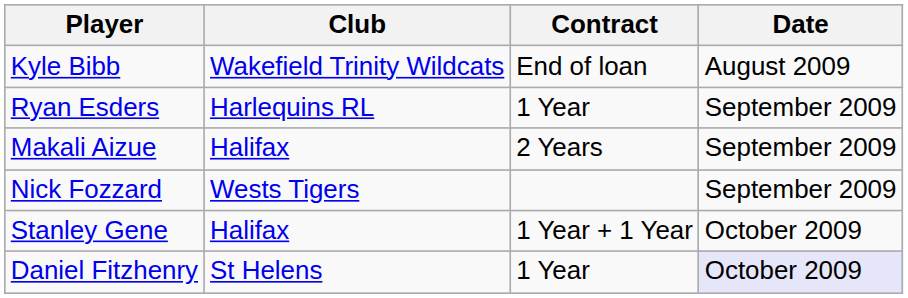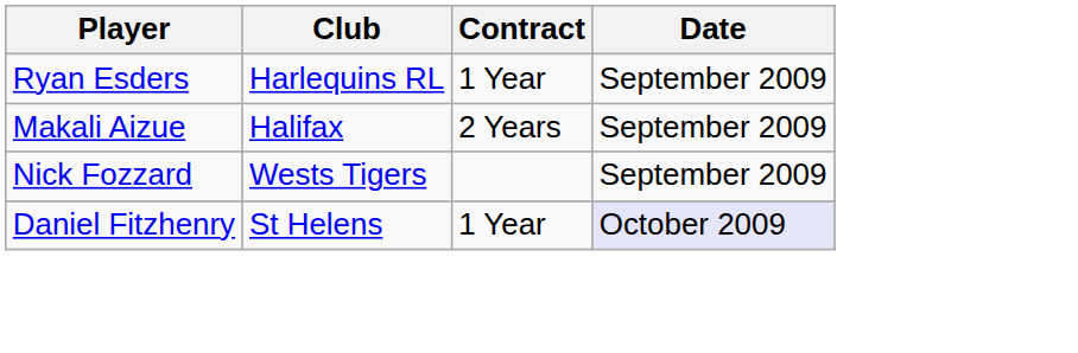- row: Kyle Bibb | Wakefield Trinity Wildcats | End of loan | August 2009
- row: Stanley Gene | Halifax | 1 Year + 1 Year | October 2009
